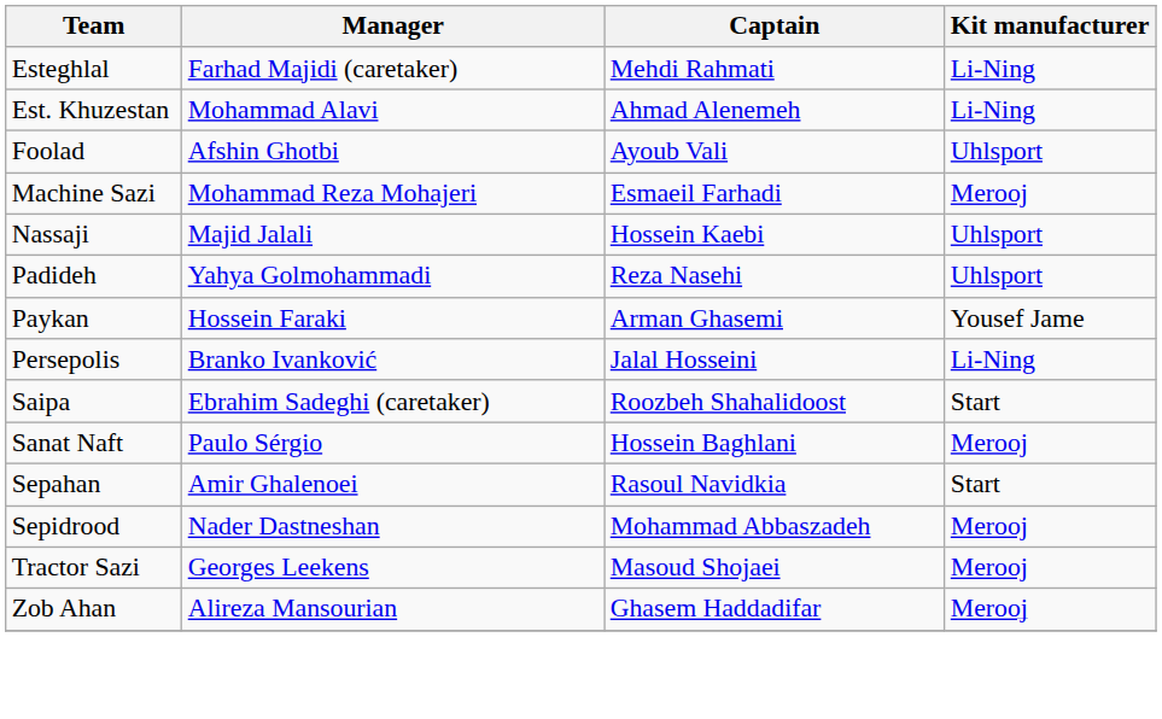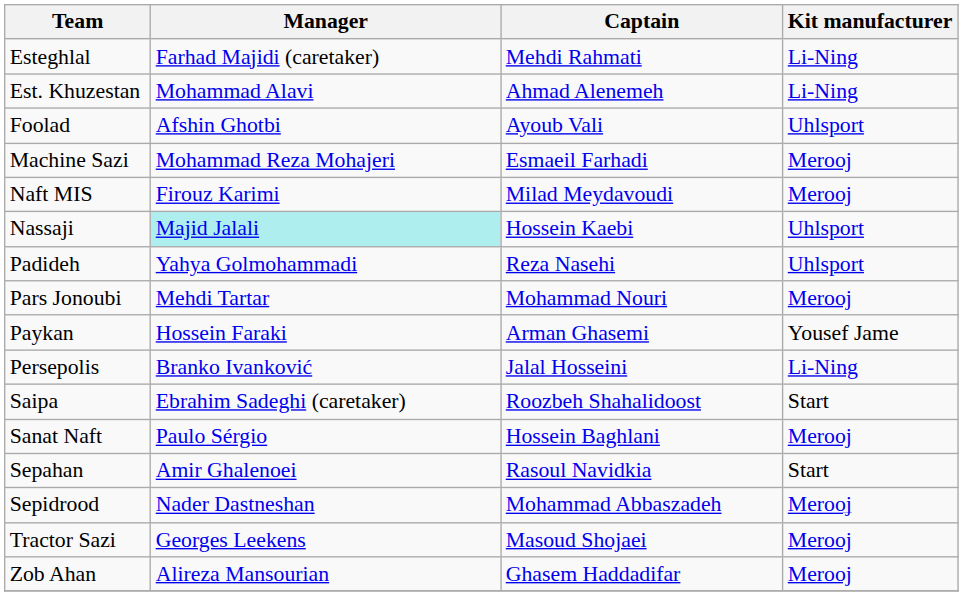+ row: Naft MIS | Firouz Karimi | Milad Meydavoudi | Merooj
Nassaji | Manager: no background -> paleturquoise background
+ row: Pars Jonoubi | Mehdi Tartar | Mohammad Nouri | Merooj
